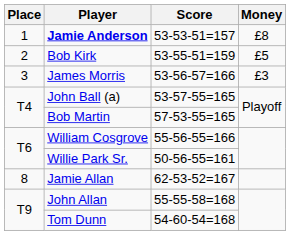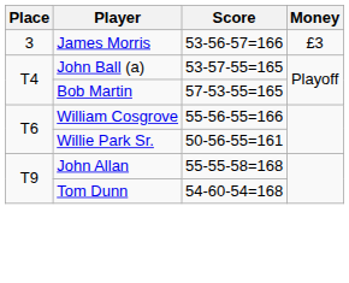- row: 1 | Jamie Anderson | 53-53-51=157 | £8
- row: 2 | Bob Kirk | 53-55-51=159 | £5
- row: 8 | Jamie Allan | 62-53-52=167
